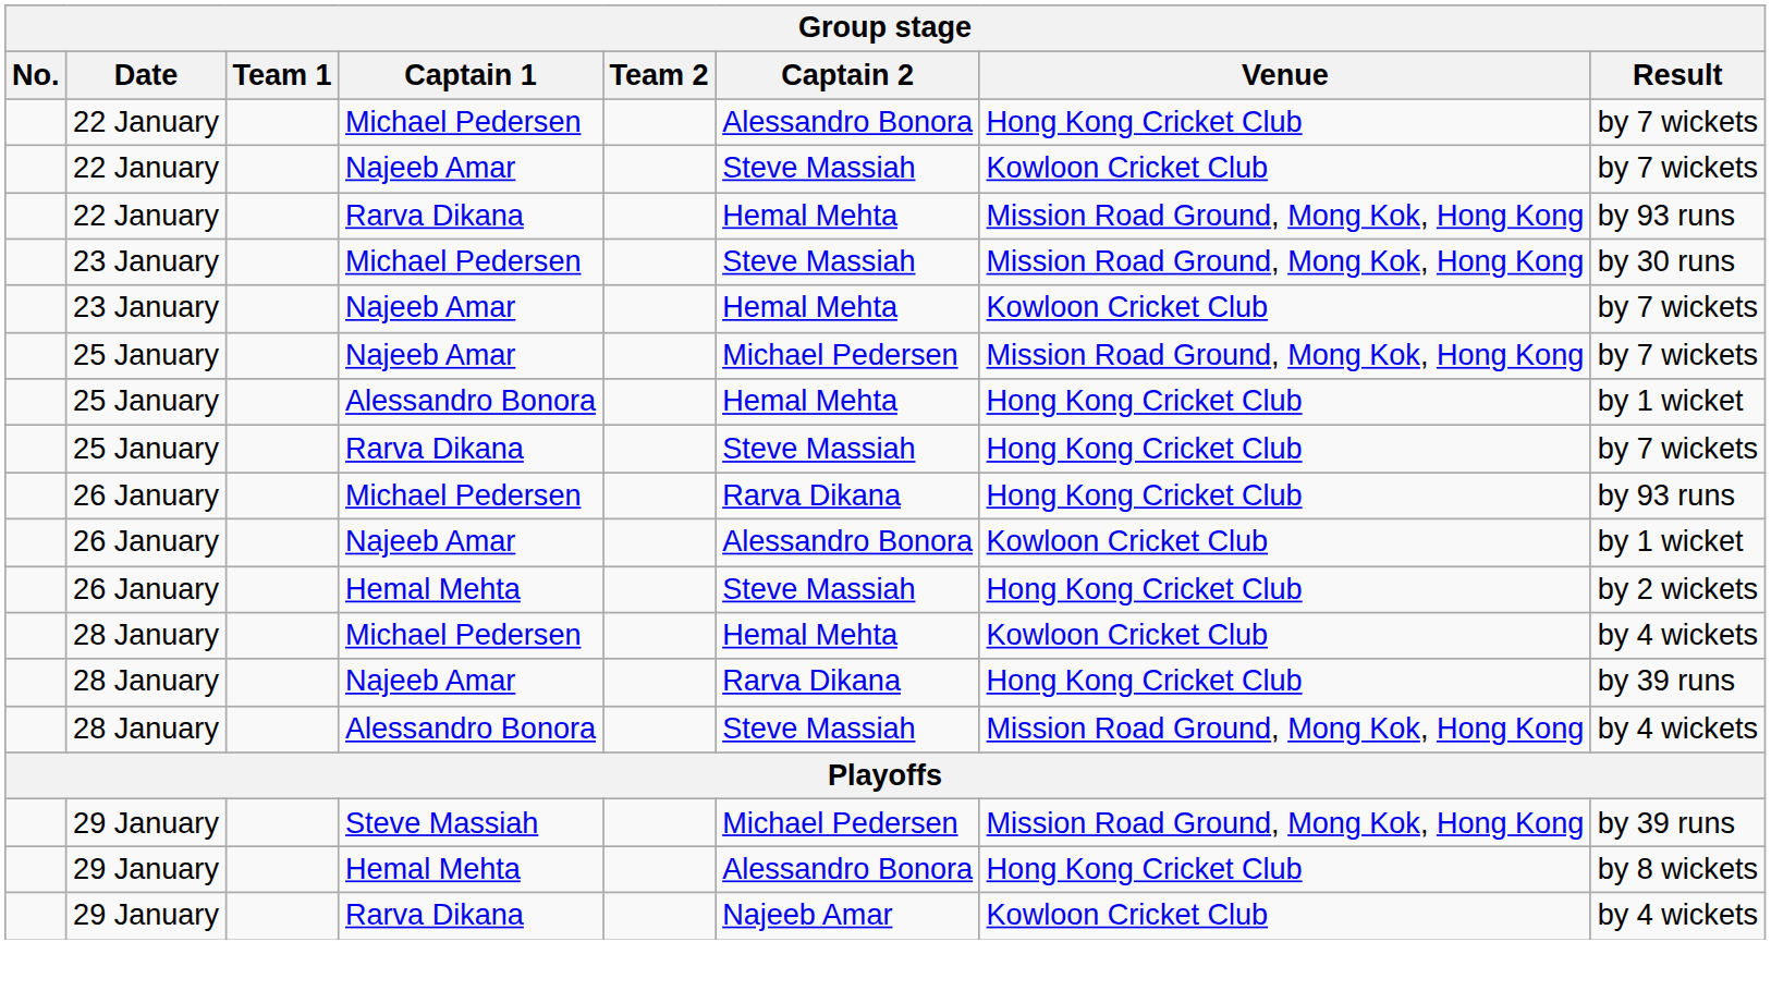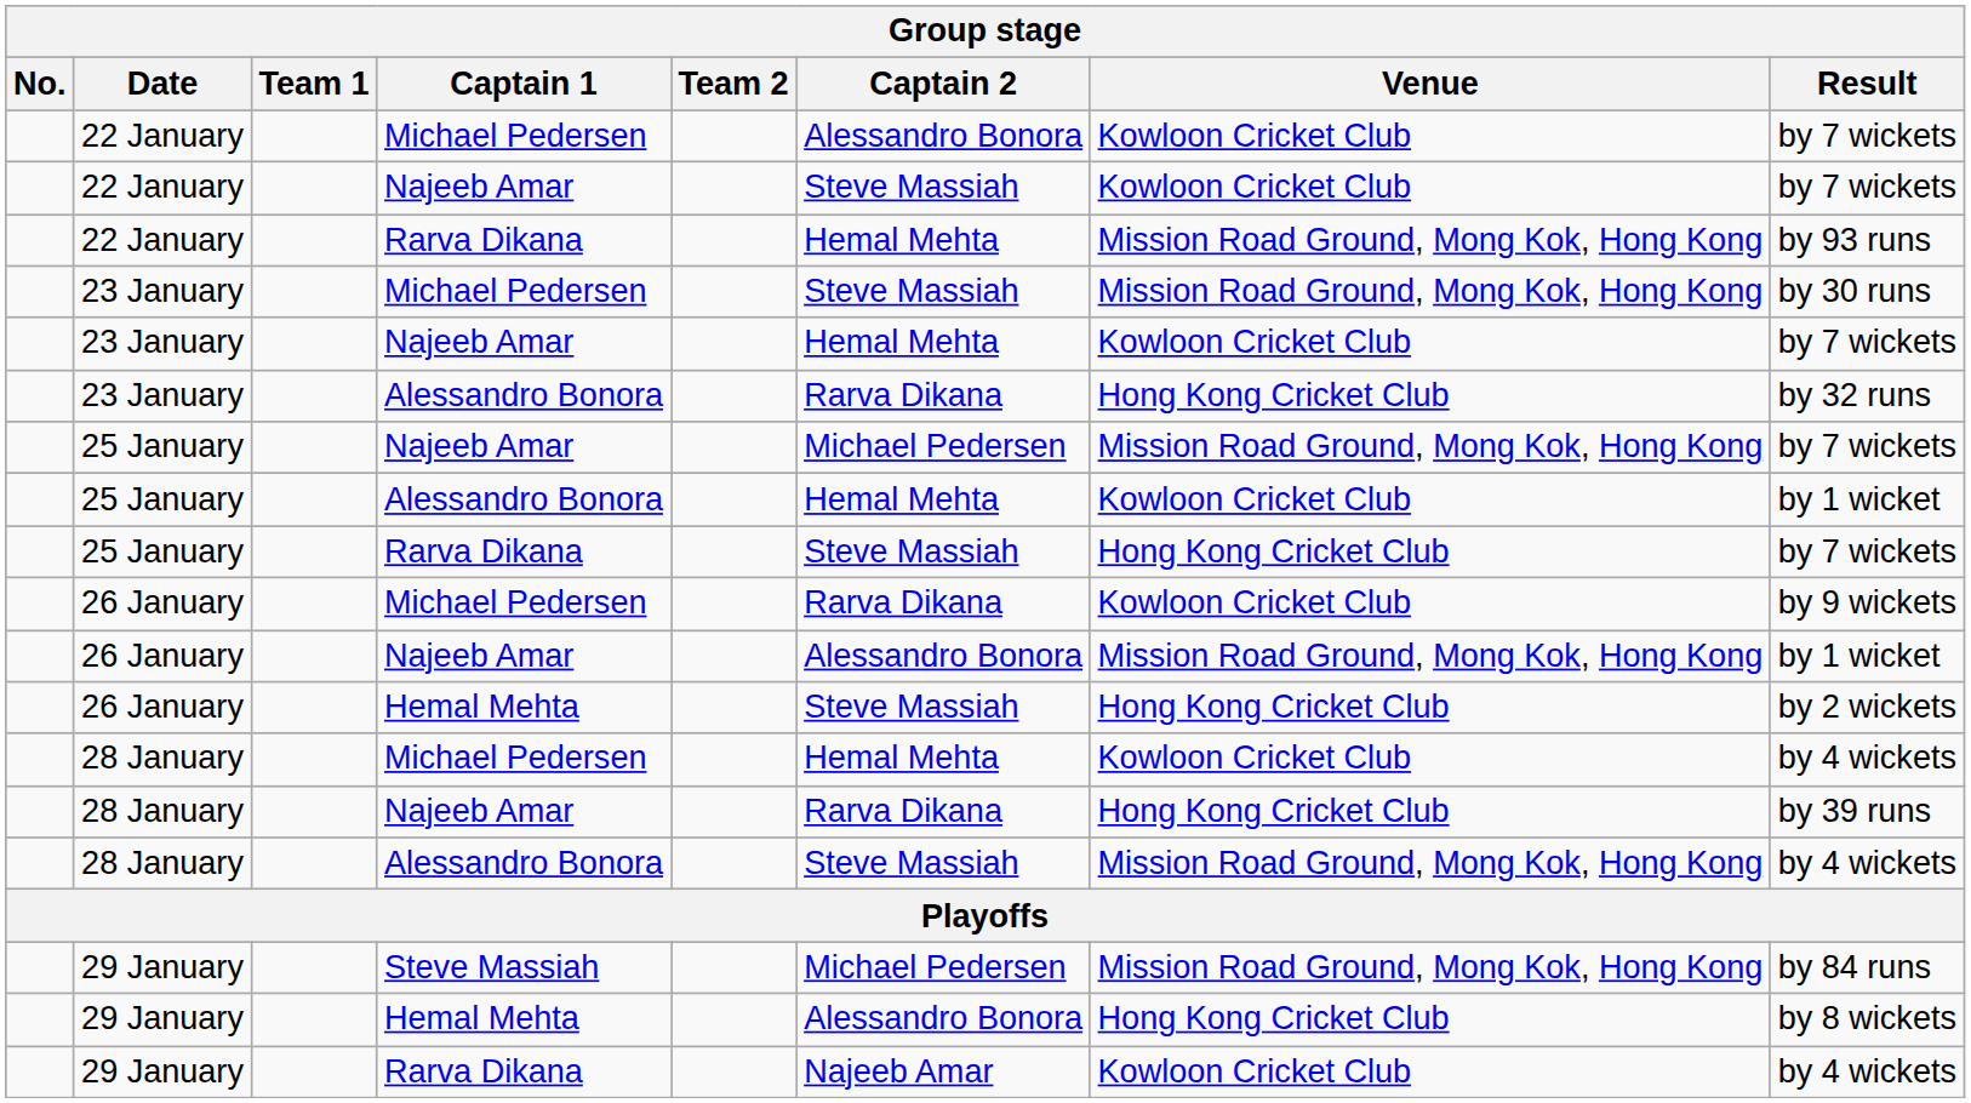22 January / Michael Pedersen | Venue: Hong Kong Cricket Club -> Kowloon Cricket Club
+ row: 23 January | Alessandro Bonora | Rarva Dikana | Hong Kong Cricket Club | by 32 runs
25 January / Alessandro Bonora | Venue: Hong Kong Cricket Club -> Kowloon Cricket Club
26 January / Michael Pedersen | Venue: Hong Kong Cricket Club -> Kowloon Cricket Club
26 January / Michael Pedersen | Result: by 93 runs -> by 9 wickets
26 January / Najeeb Amar | Venue: Kowloon Cricket Club -> Mission Road Ground, Mong Kok, Hong Kong
29 January / Steve Massiah | Result: by 39 runs -> by 84 runs
